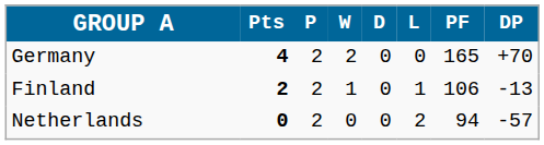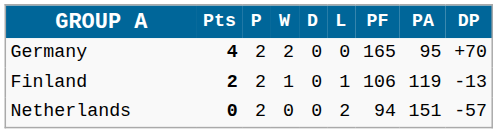+ column: PA | 95 | 119 | 151
